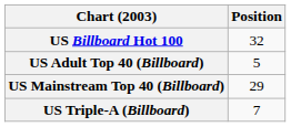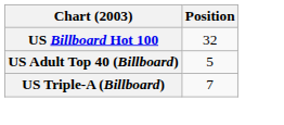- row: US Mainstream Top 40 (Billboard) | 29
